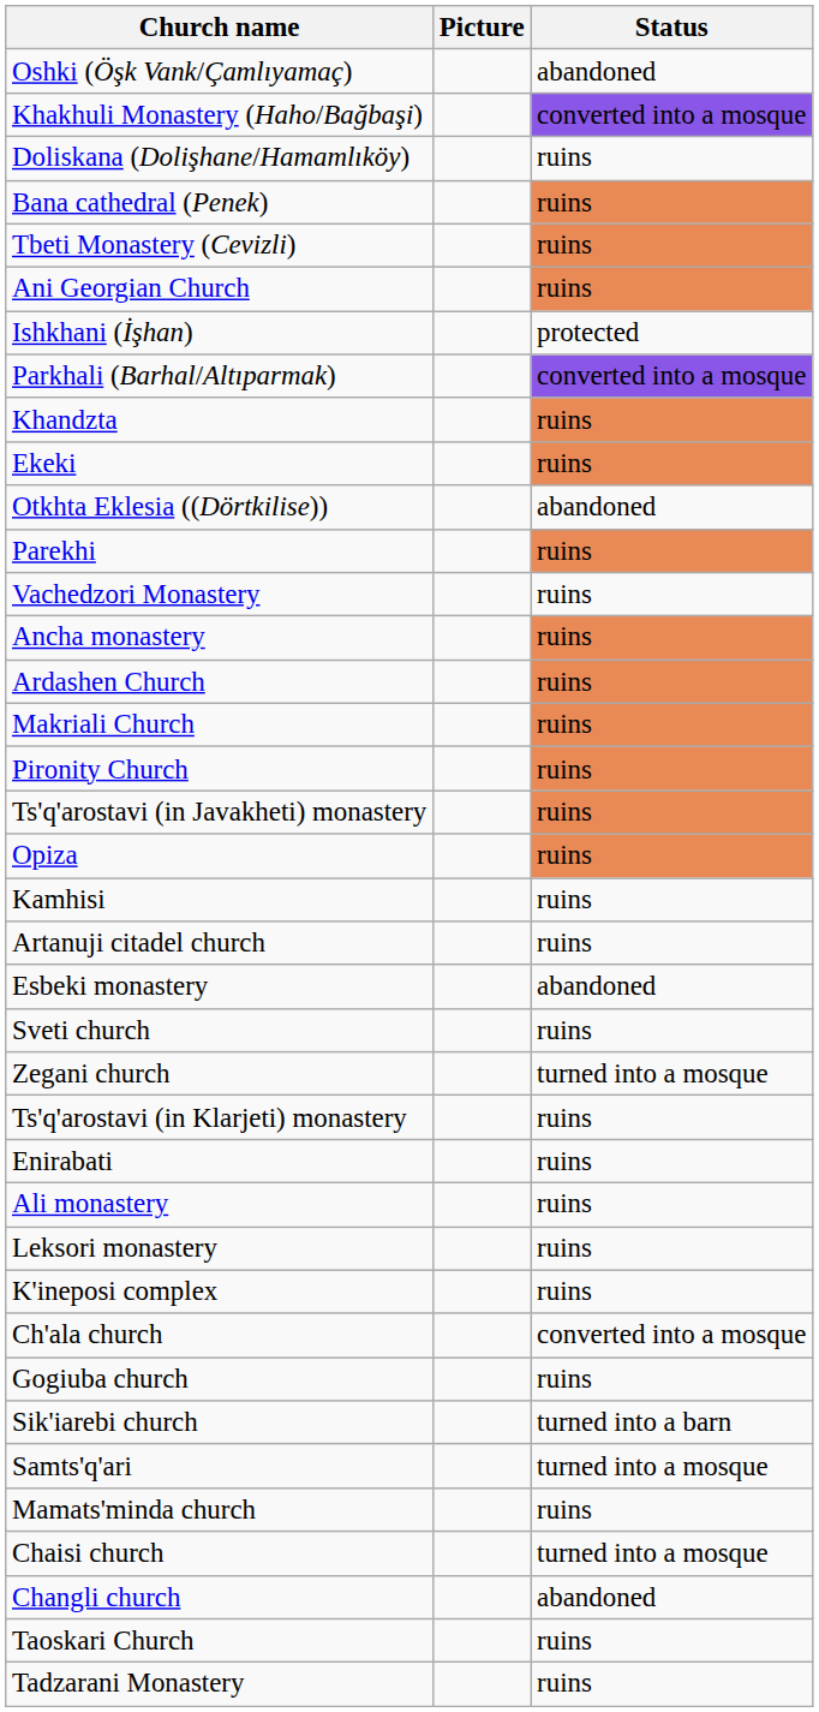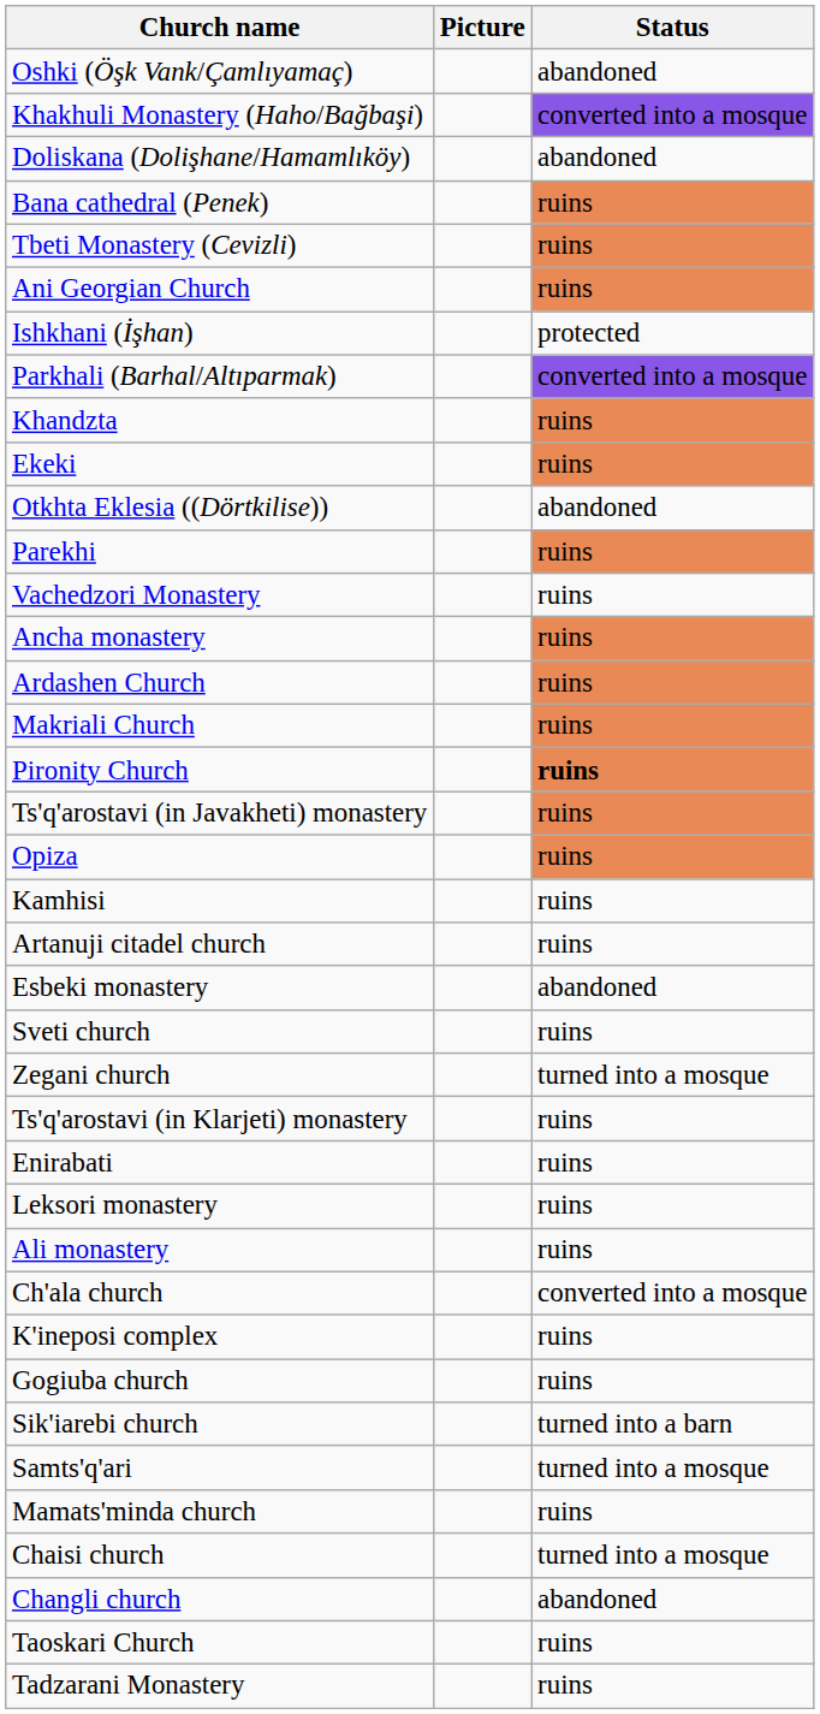Doliskana (Dolişhane/Hamamlıköy) | Status: ruins -> abandoned
Pironity Church | Status: normal -> bold
rows swapped: Ali monastery <-> Leksori monastery
rows swapped: K'ineposi complex <-> Ch'ala church
